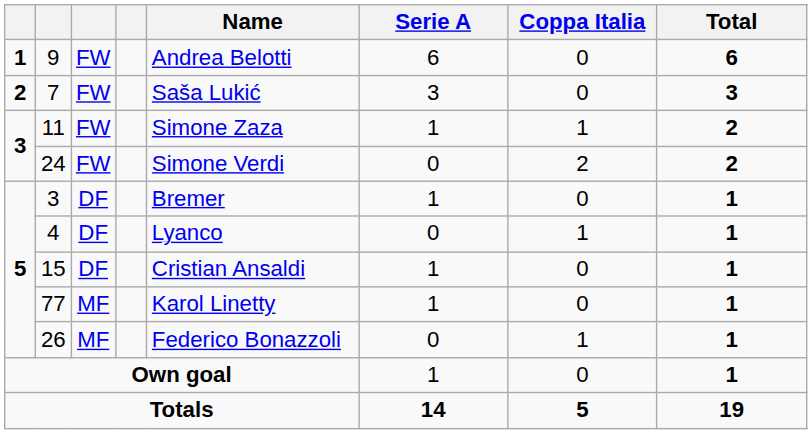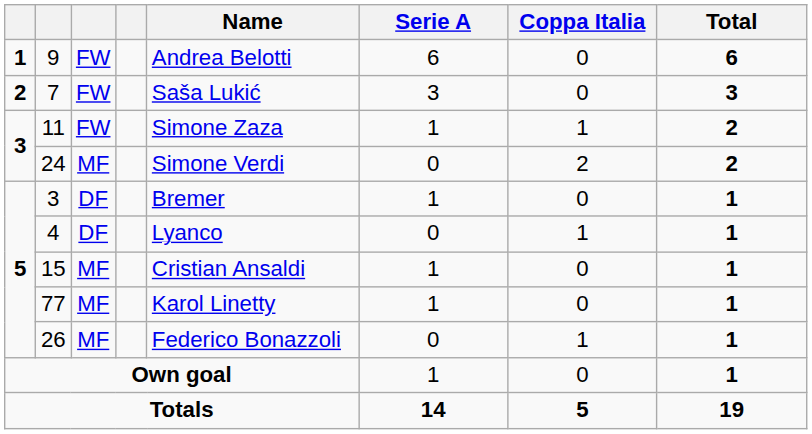24 | column 3: FW -> MF
15 | column 3: DF -> MF
